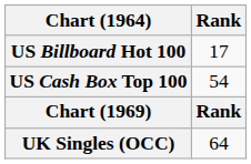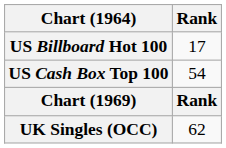UK Singles (OCC) | Rank: 64 -> 62
